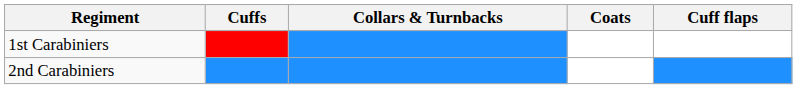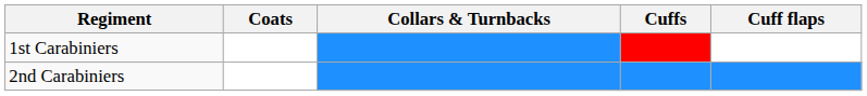columns swapped: Coats <-> Cuffs
